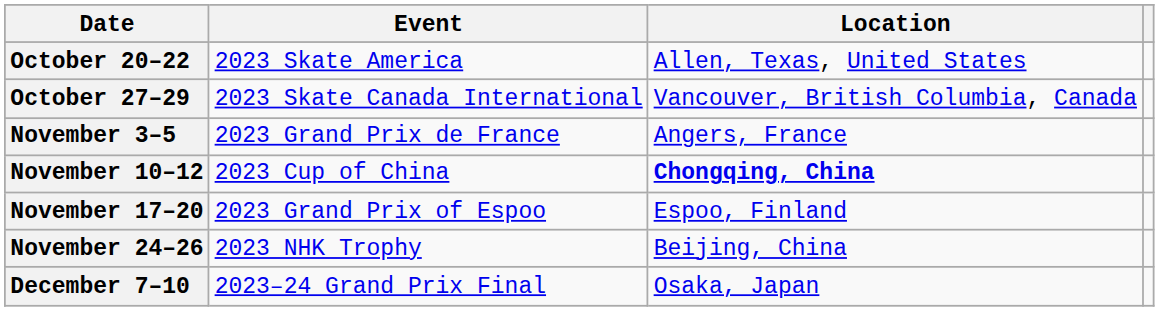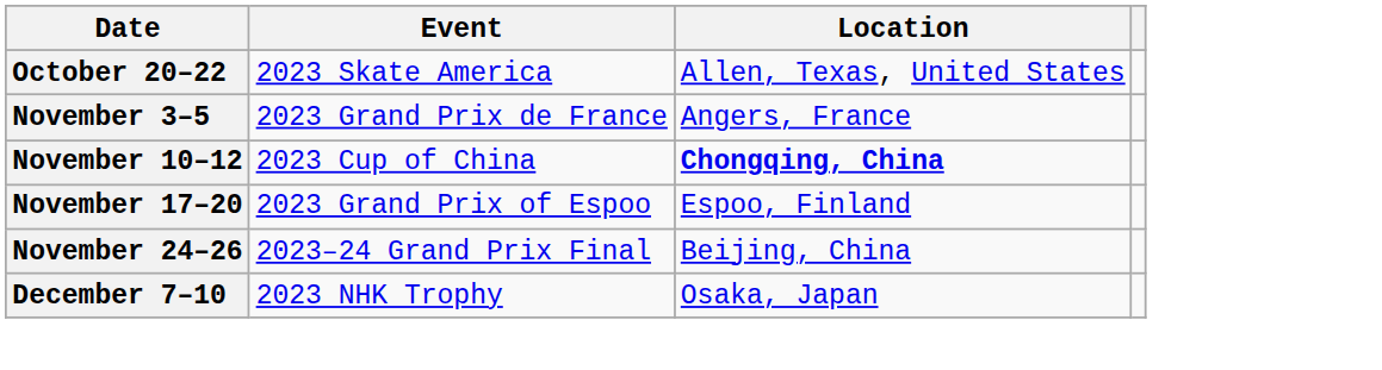- row: October 27–29 | 2023 Skate Canada International | Vancouver, British Columbia, Canada
November 24–26 | Event: 2023 NHK Trophy -> 2023–24 Grand Prix Final
December 7–10 | Event: 2023–24 Grand Prix Final -> 2023 NHK Trophy
